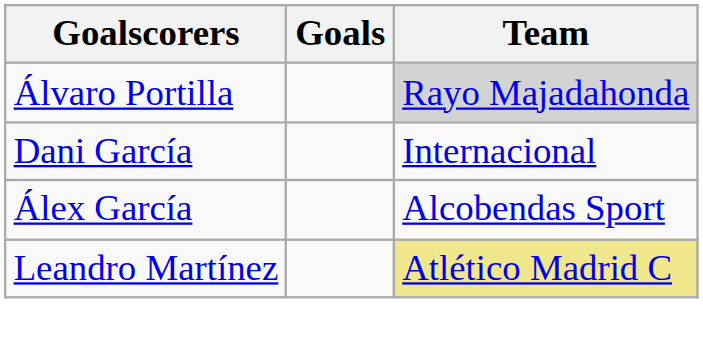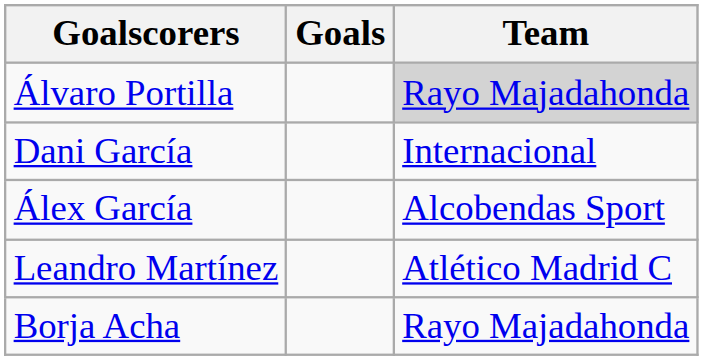Leandro Martínez | Team: khaki background -> no background
+ row: Borja Acha | Rayo Majadahonda
